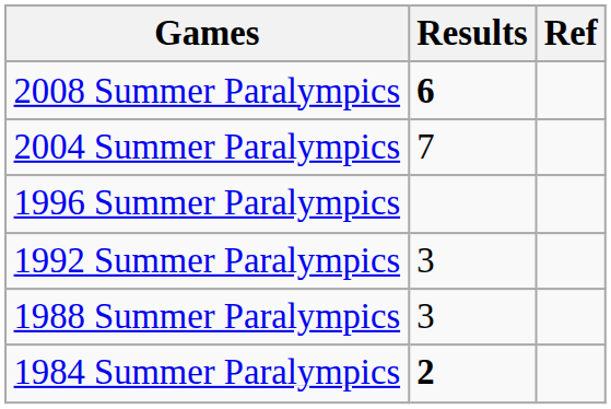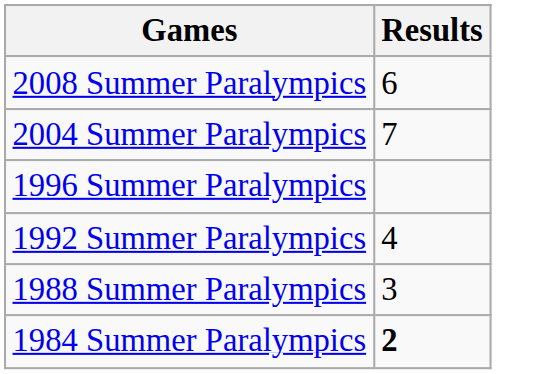- column: Ref
2008 Summer Paralympics | Results: bold -> normal
1992 Summer Paralympics | Results: 3 -> 4
